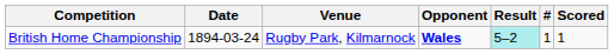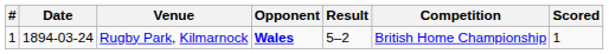columns swapped: # <-> Competition
Rugby Park, Kilmarnock | Result: paleturquoise background -> no background
